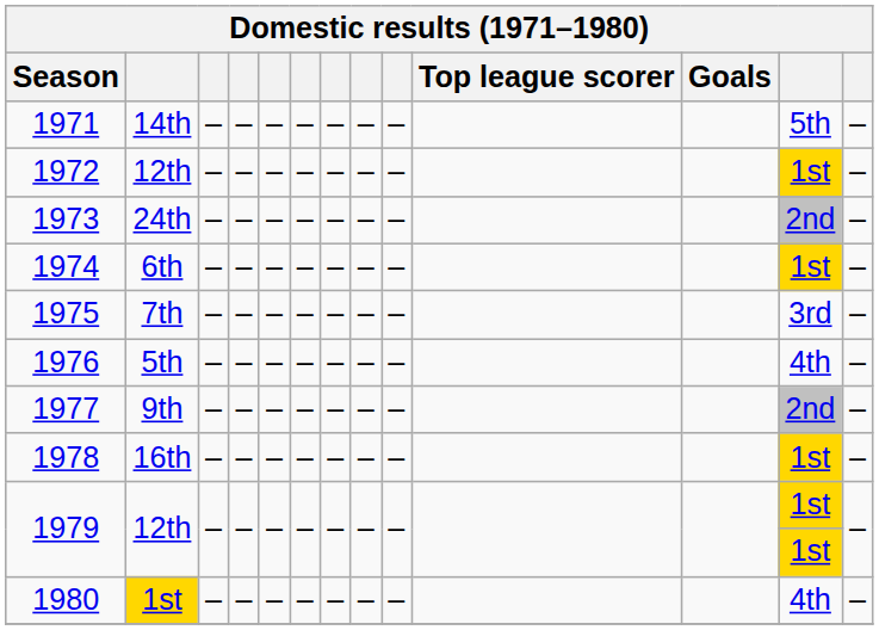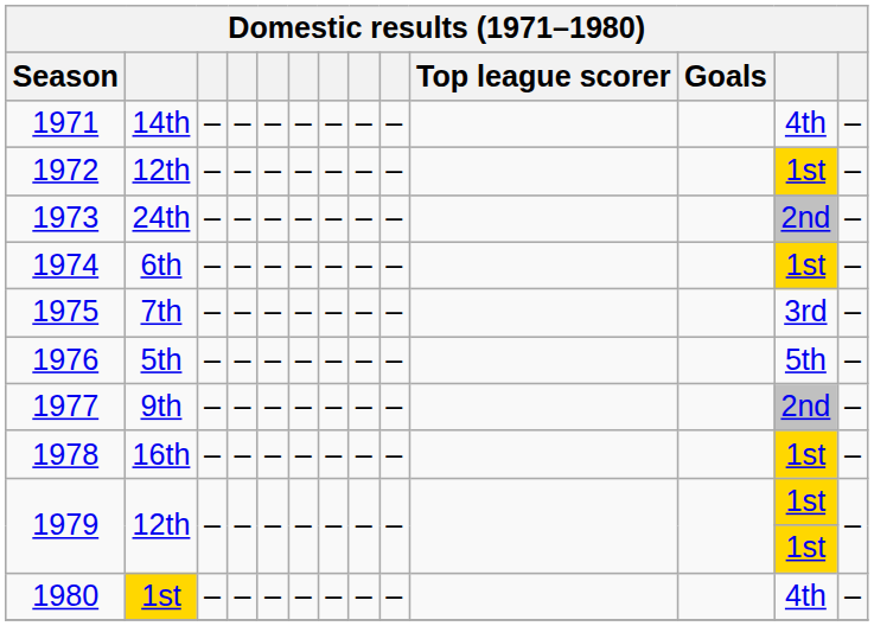1971 | column 12: 5th -> 4th
1976 | column 12: 4th -> 5th
